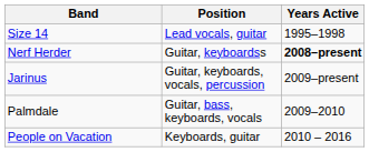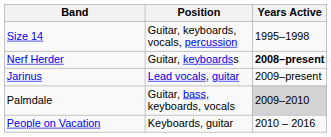Size 14 | Position: Lead vocals, guitar -> Guitar, keyboards, vocals, percussion
Jarinus | Position: Guitar, keyboards, vocals, percussion -> Lead vocals, guitar
Palmdale | Years Active: no background -> lightgrey background
